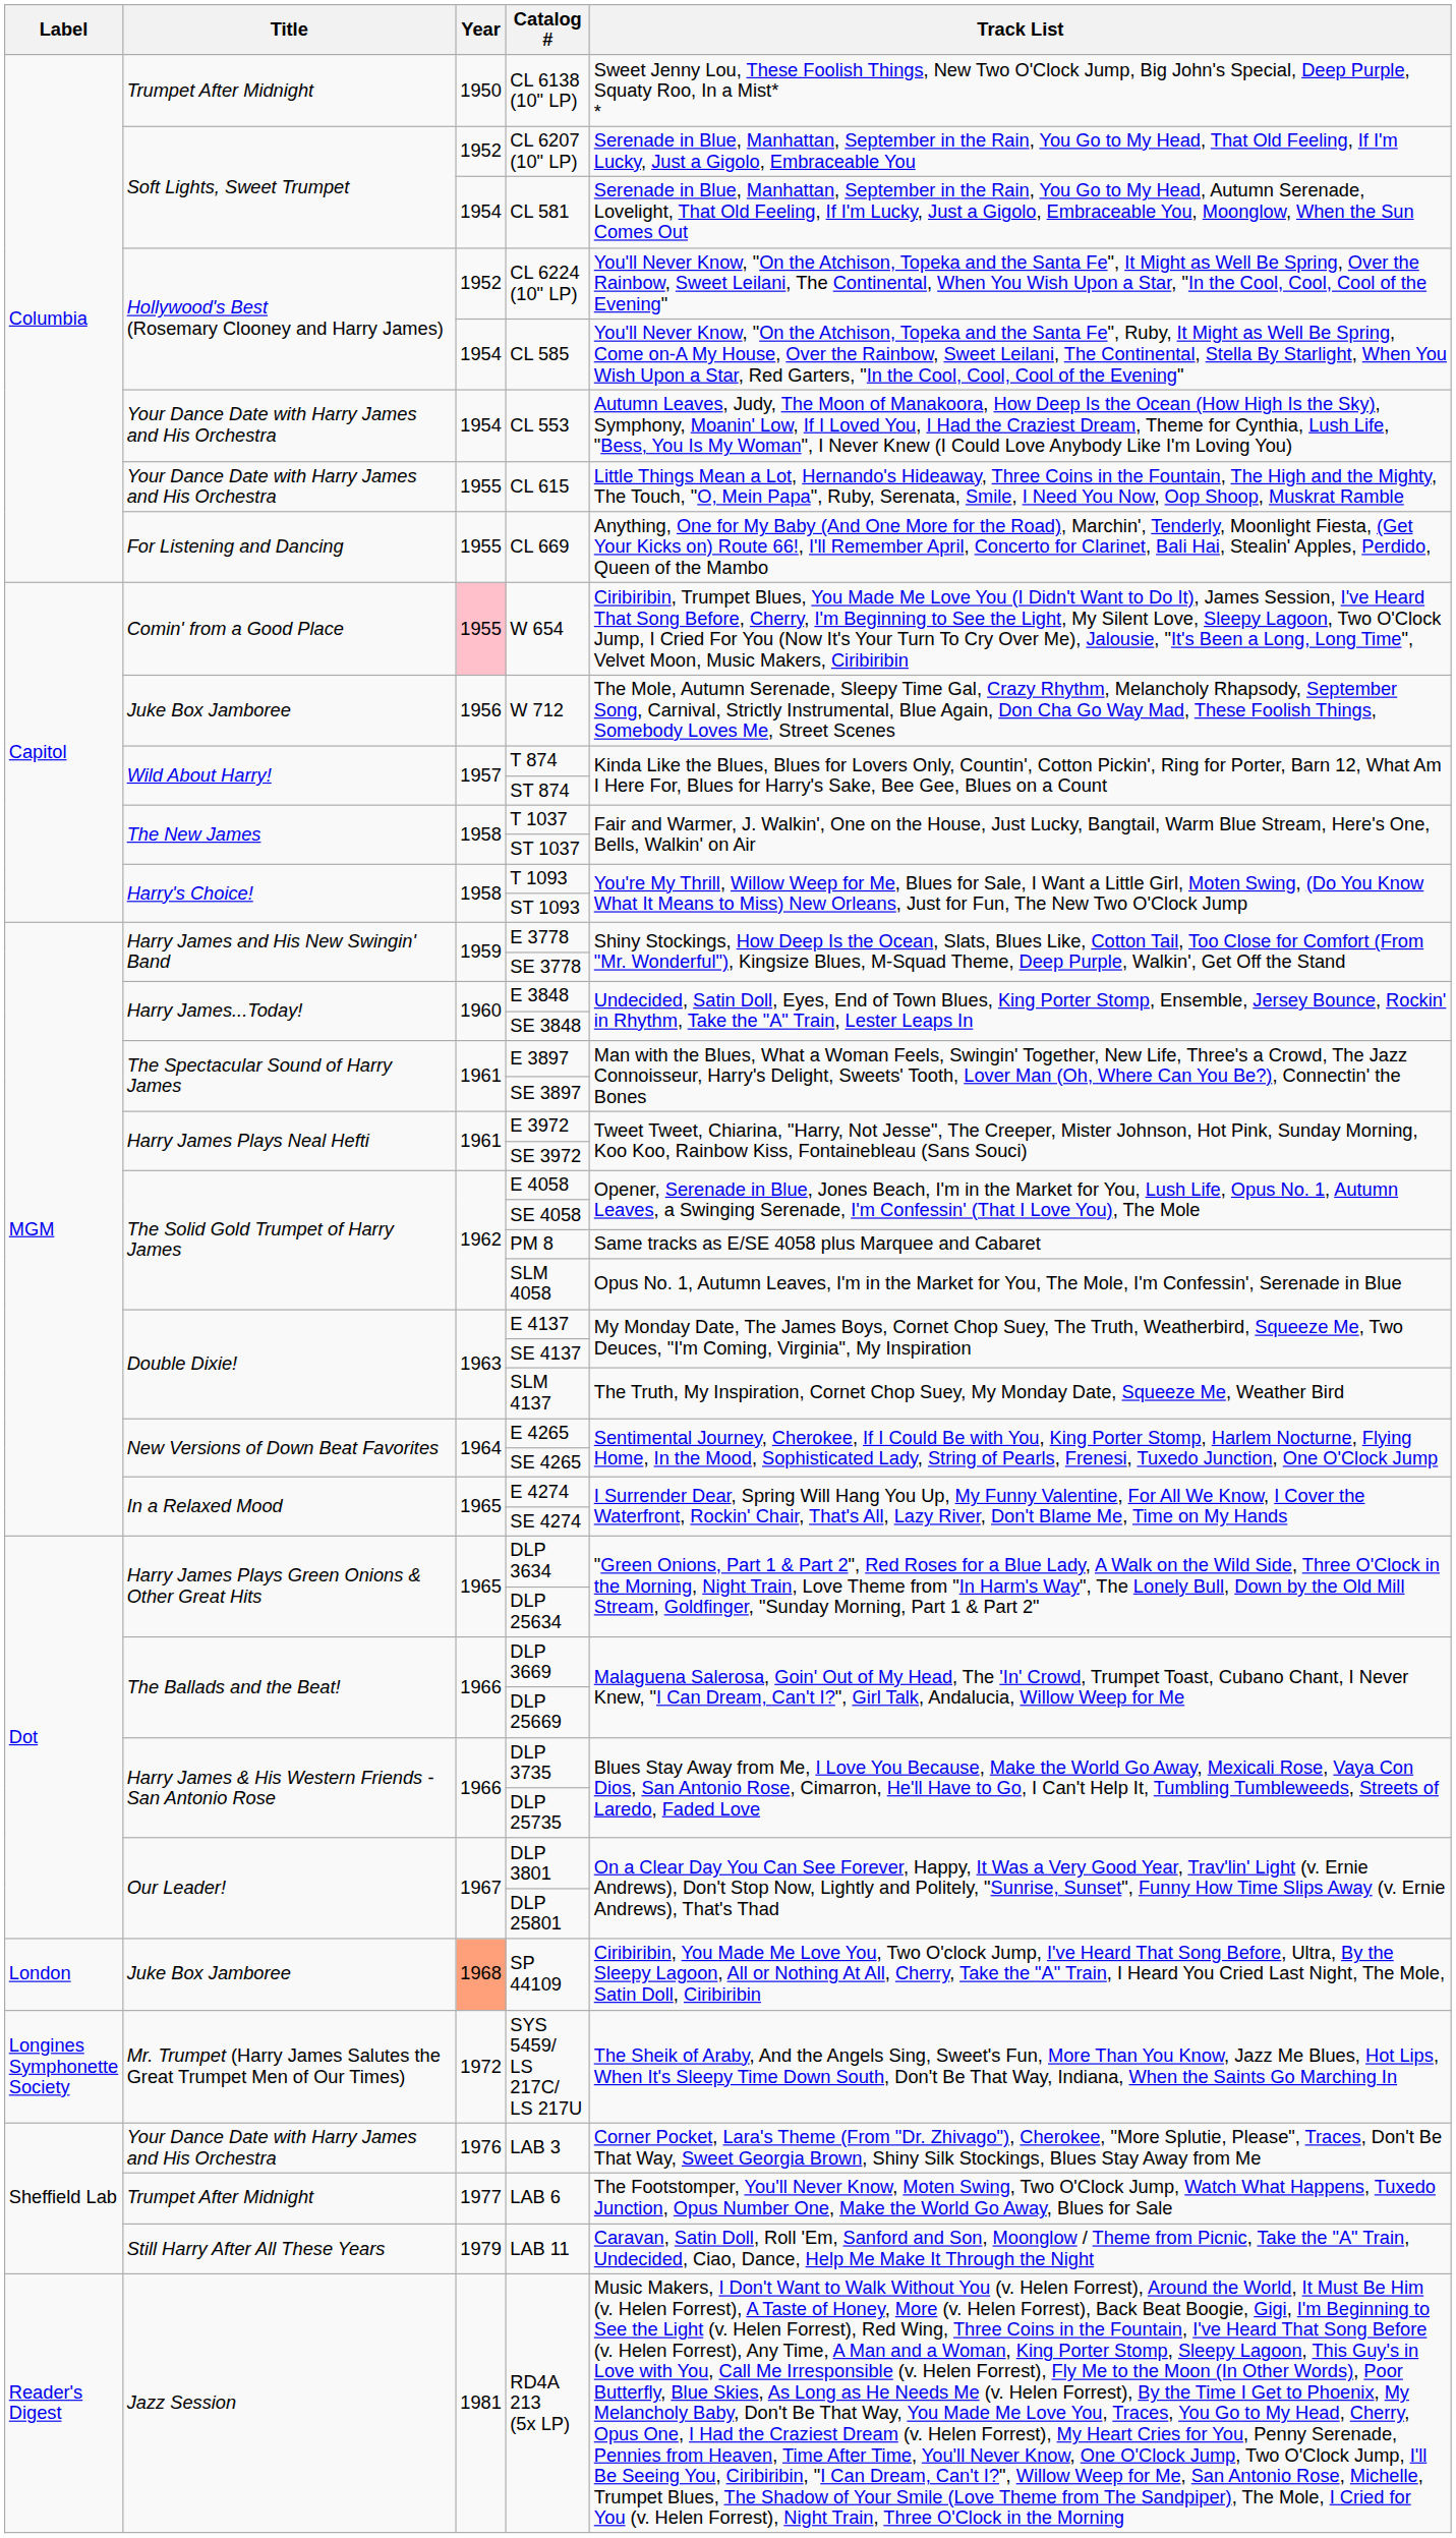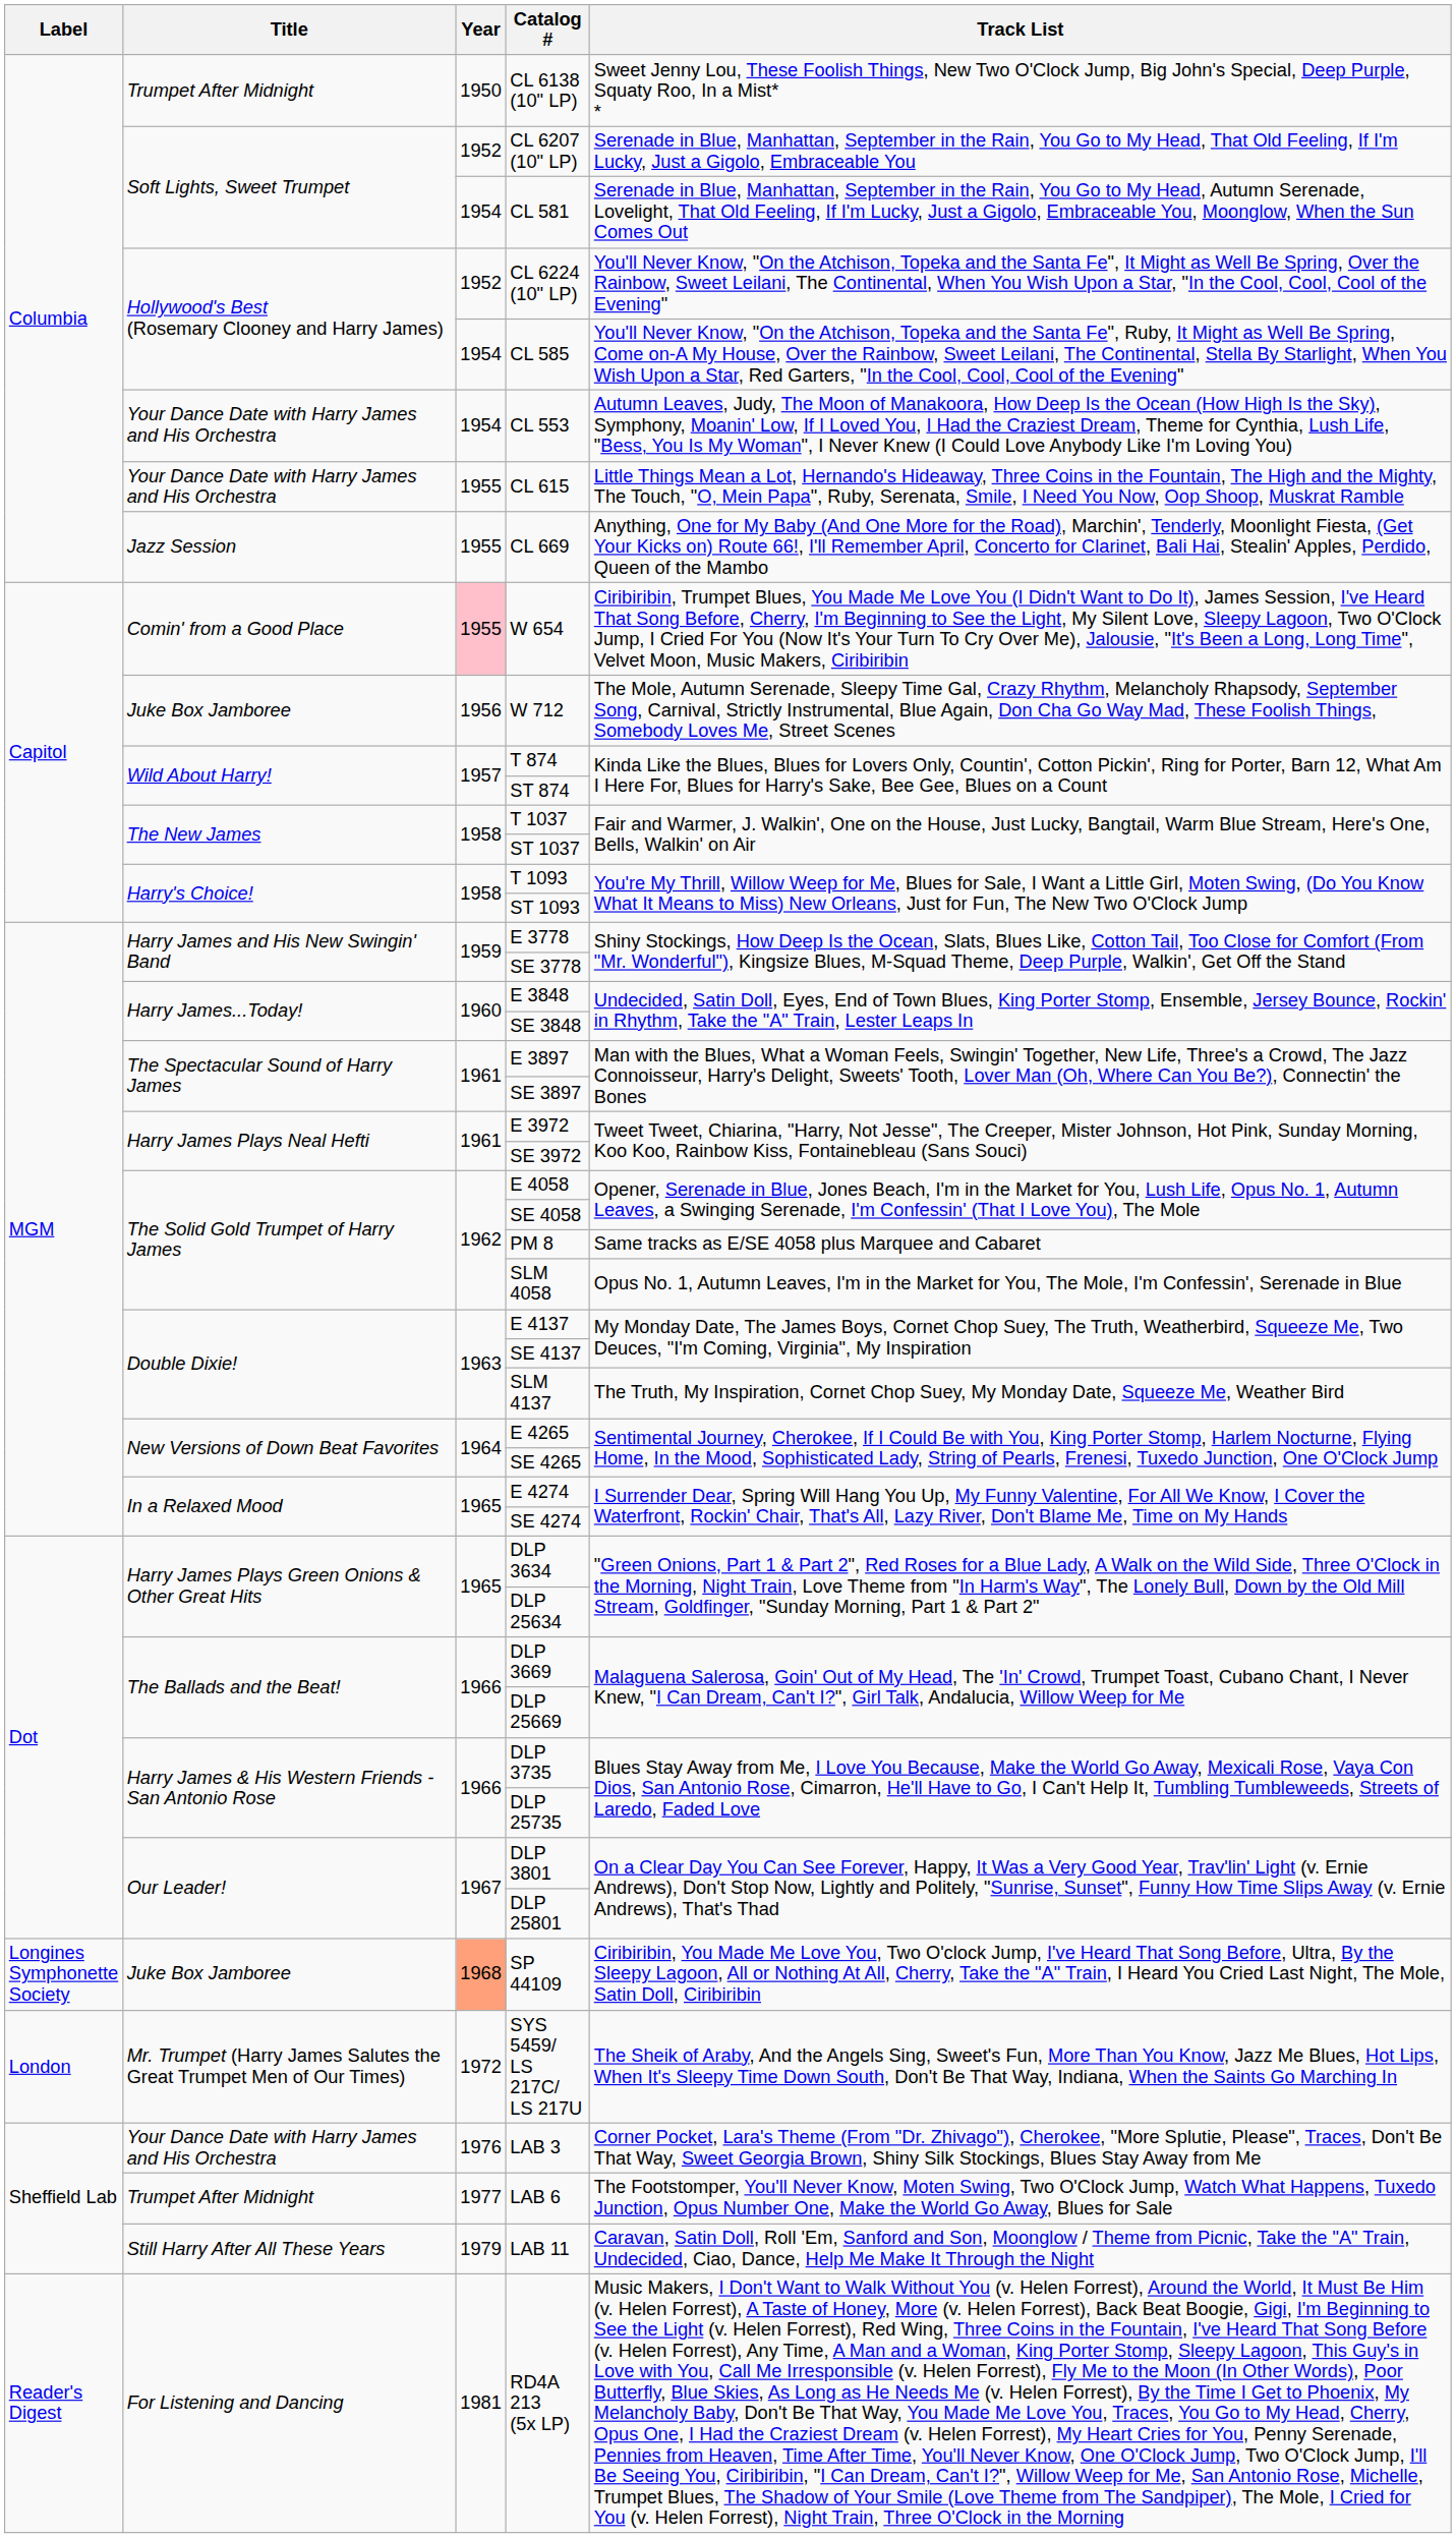CL 669 | Title: For Listening and Dancing -> Jazz Session
SP 44109 | Label: London -> Longines Symphonette Society
SYS 5459/ LS 217C/ LS 217U | Label: Longines Symphonette Society -> London
RD4A 213 (5x LP) | Title: Jazz Session -> For Listening and Dancing
